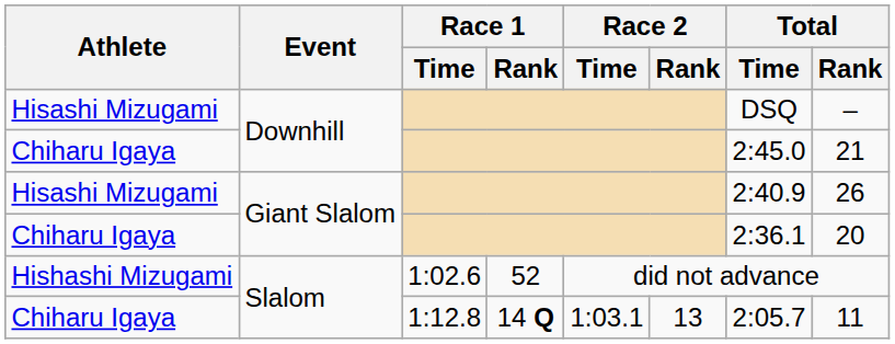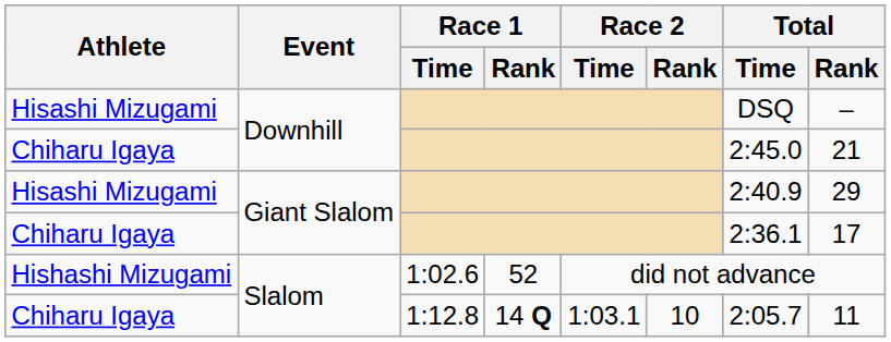Hisashi Mizugami / Giant Slalom | Total / Rank: 26 -> 29
Chiharu Igaya / Giant Slalom | Total / Rank: 20 -> 17
Chiharu Igaya / Slalom | Race 2 / Rank: 13 -> 10
